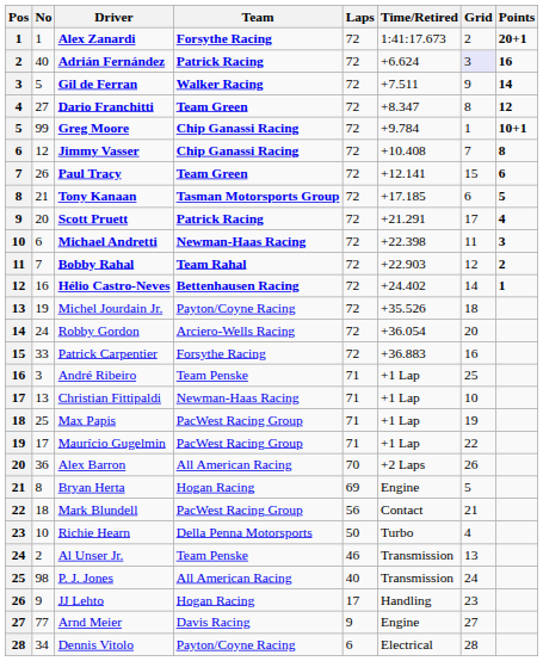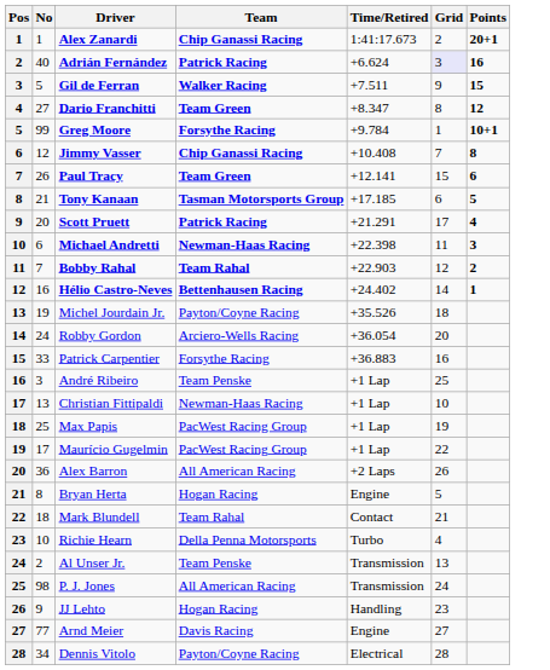- column: Laps | 72 | 72 | 72 | 72 | 72 | 72 | 72 | 72 | 72 | 72 | 72 | 72 | 72 | 72 | 72 | 71 | 71 | 71 | 71 | 70 | 69 | 56 | 50 | 46 | 40 | 17 | 9 | 6
Alex Zanardi | Team: Forsythe Racing -> Chip Ganassi Racing
Gil de Ferran | Points: 14 -> 15
Greg Moore | Team: Chip Ganassi Racing -> Forsythe Racing
Mark Blundell | Team: PacWest Racing Group -> Team Rahal
